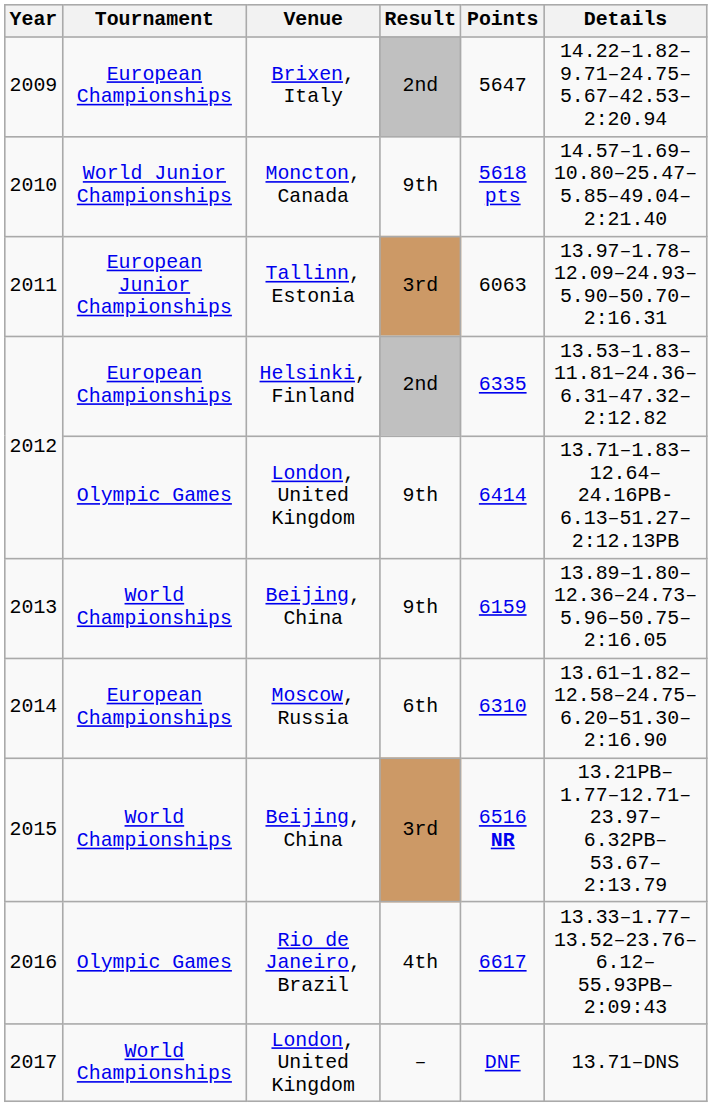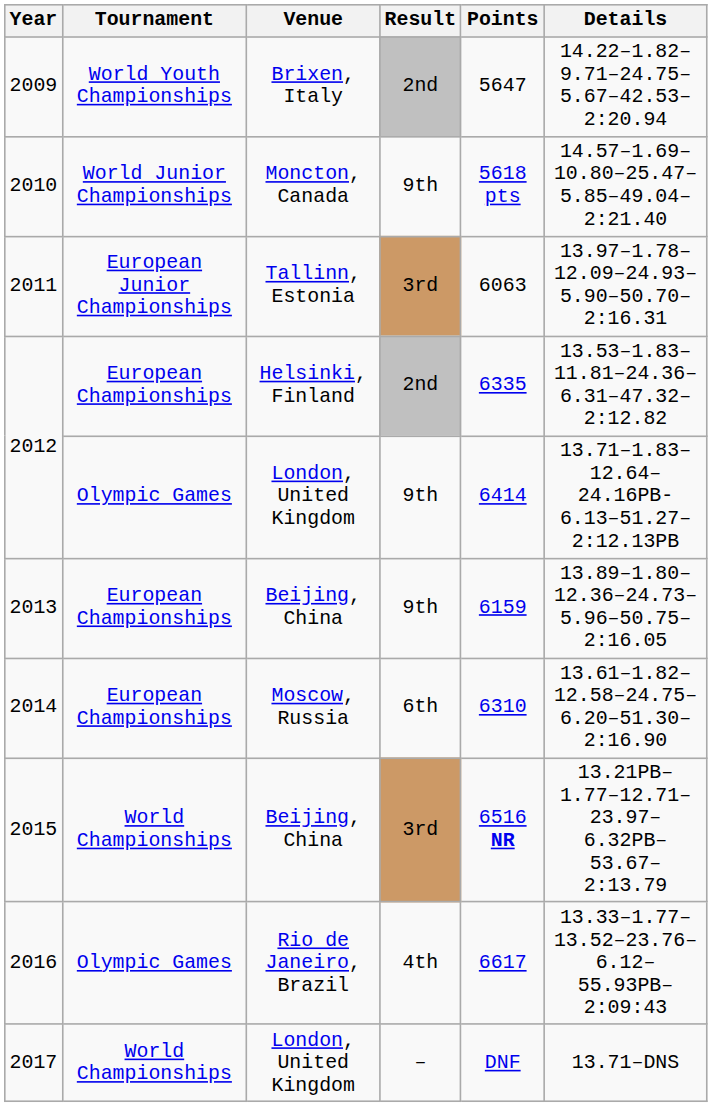2009 | Tournament: European Championships -> World Youth Championships
2013 | Tournament: World Championships -> European Championships
